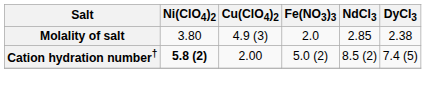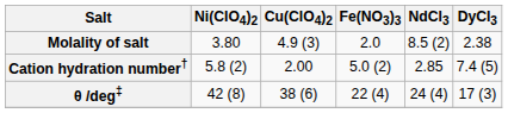Molality of salt | NdCl3: 2.85 -> 8.5 (2)
Cation hydration number† | Ni(ClO4)2: bold -> normal
Cation hydration number† | NdCl3: 8.5 (2) -> 2.85
+ row: θ /deg‡ | 42 (8) | 38 (6) | 22 (4) | 24 (4) | 17 (3)
